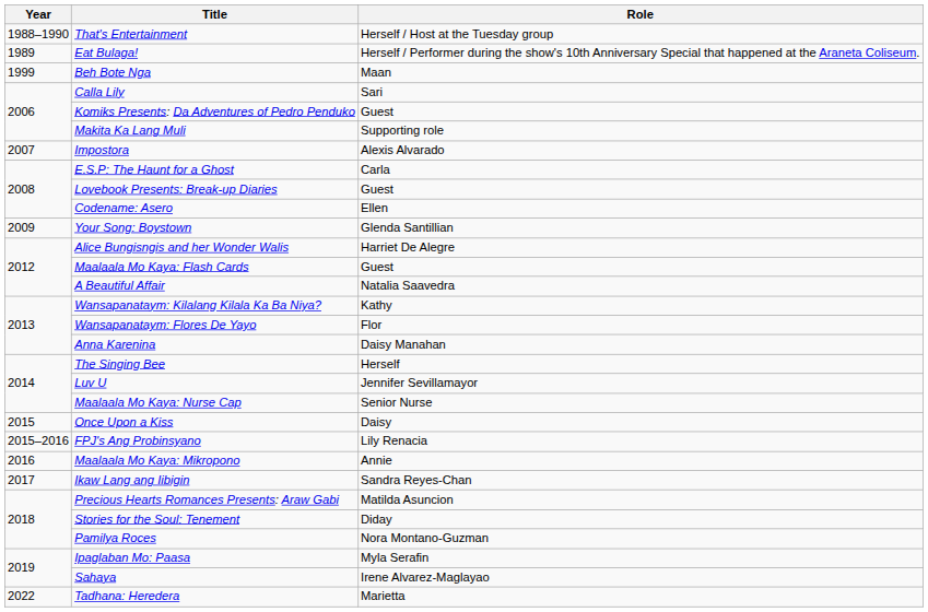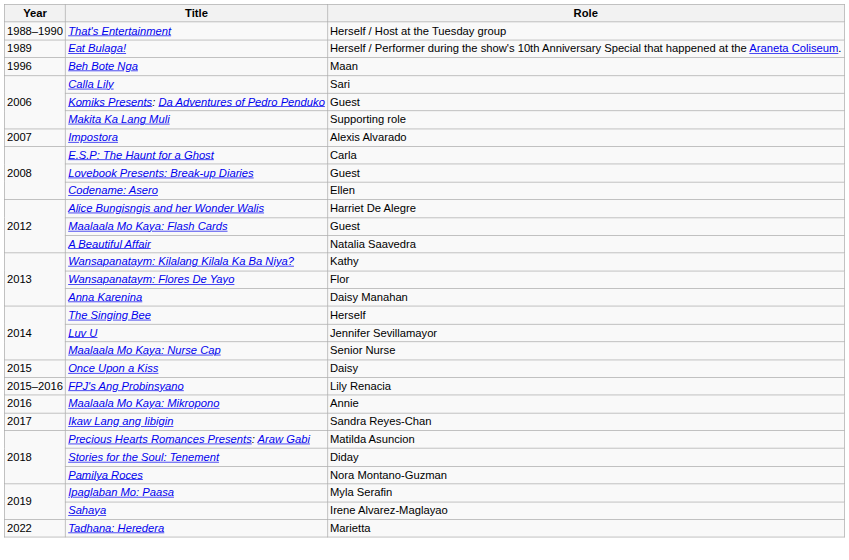Beh Bote Nga | Year: 1999 -> 1996
- row: 2009 | Your Song: Boystown | Glenda Santillian
